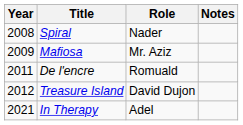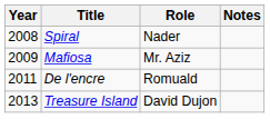Treasure Island | Year: 2012 -> 2013
- row: 2021 | In Therapy | Adel
